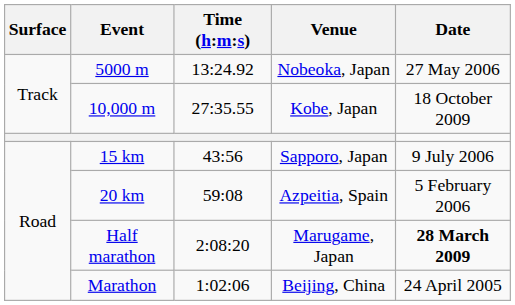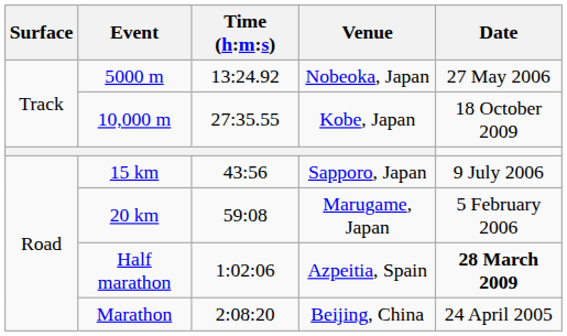20 km | Venue: Azpeitia, Spain -> Marugame, Japan
Half marathon | Time (h:m:s): 2:08:20 -> 1:02:06
Half marathon | Venue: Marugame, Japan -> Azpeitia, Spain
Marathon | Time (h:m:s): 1:02:06 -> 2:08:20
